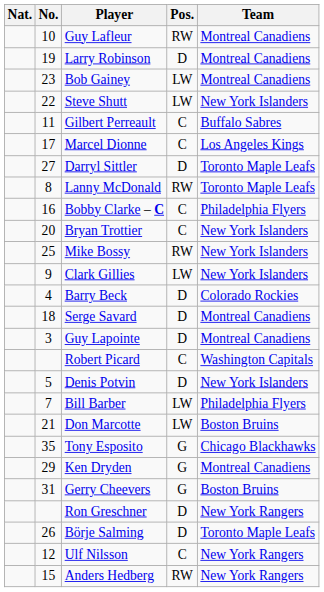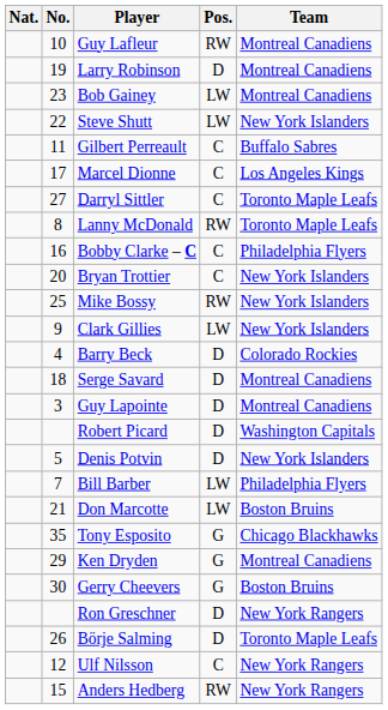Darryl Sittler | Pos.: D -> C
Robert Picard | Pos.: C -> D
Gerry Cheevers | No.: 31 -> 30
